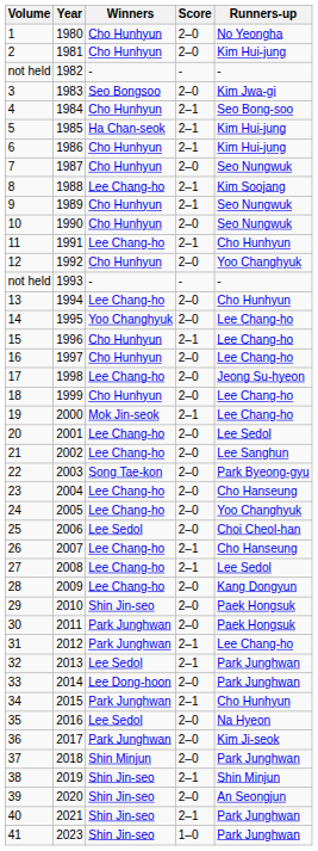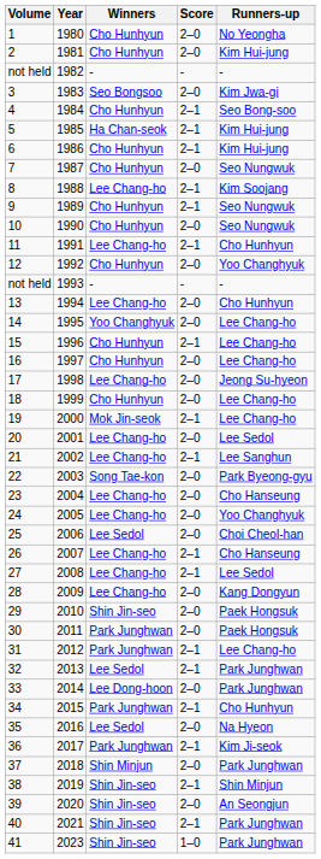2002 | Score: 2–0 -> 2–1
2017 | Score: 2–0 -> 2–1
